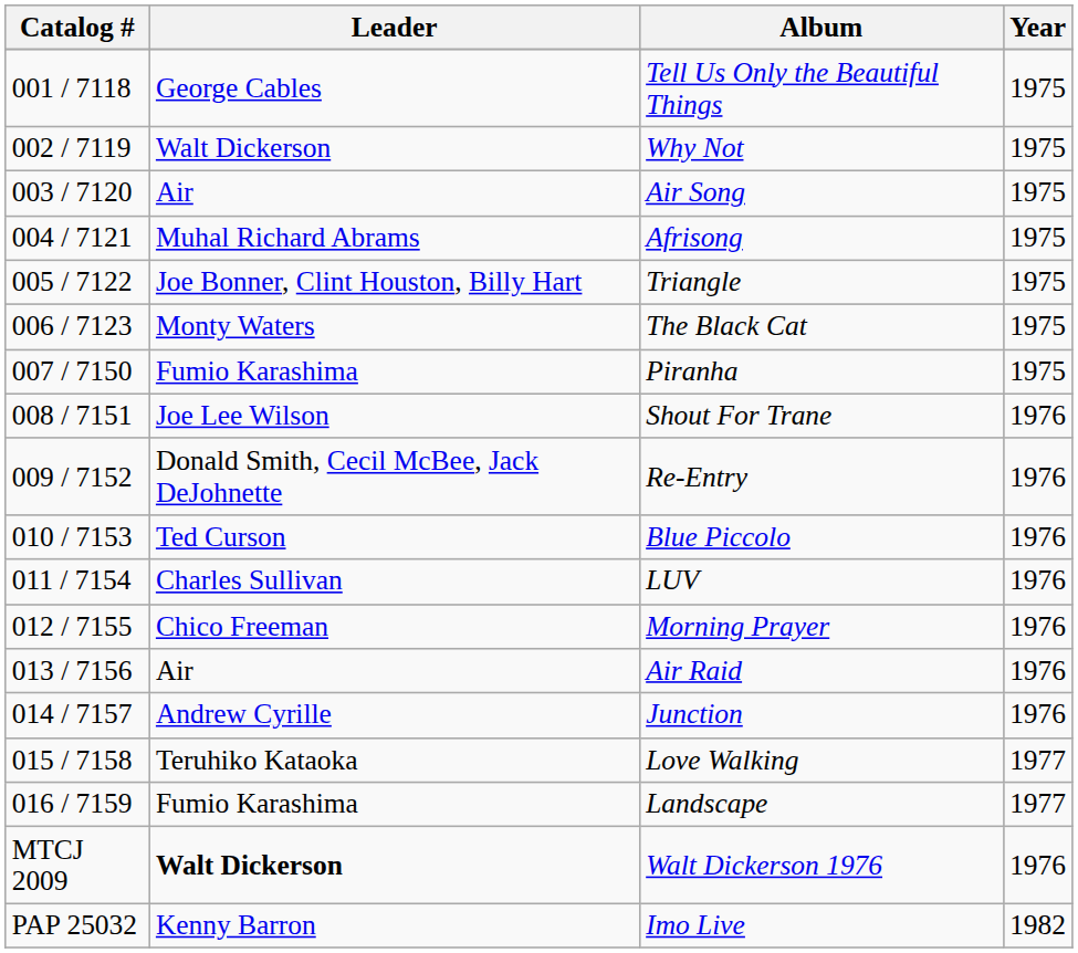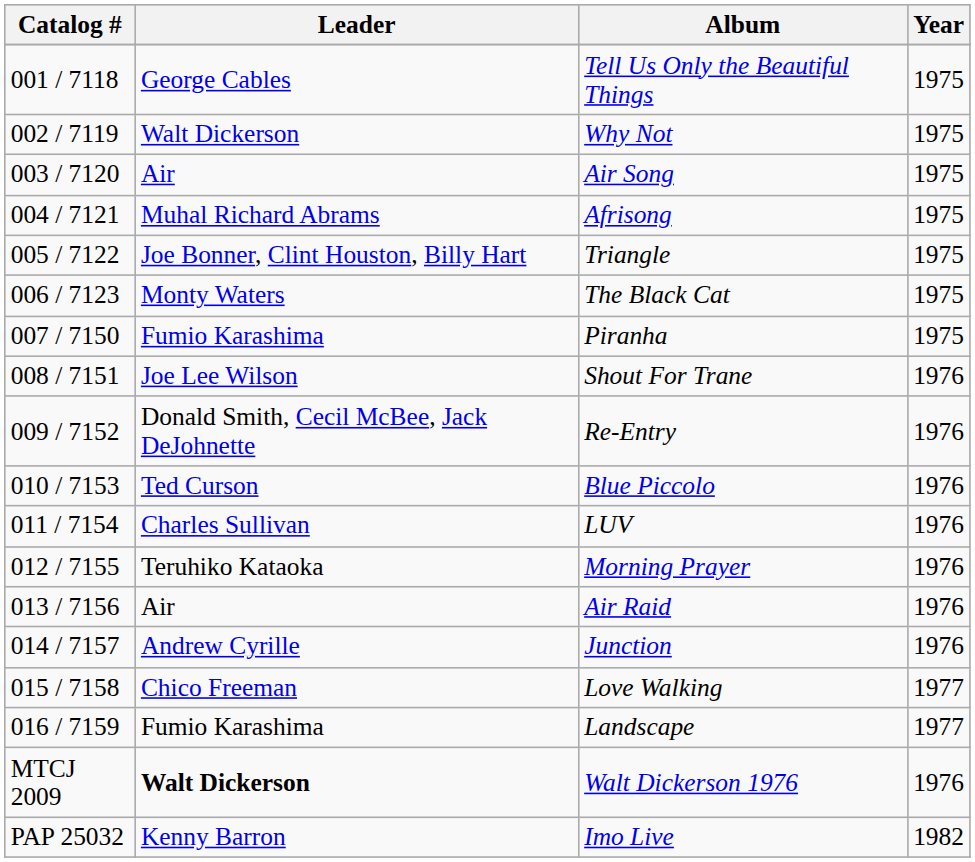Morning Prayer | Leader: Chico Freeman -> Teruhiko Kataoka
Love Walking | Leader: Teruhiko Kataoka -> Chico Freeman
